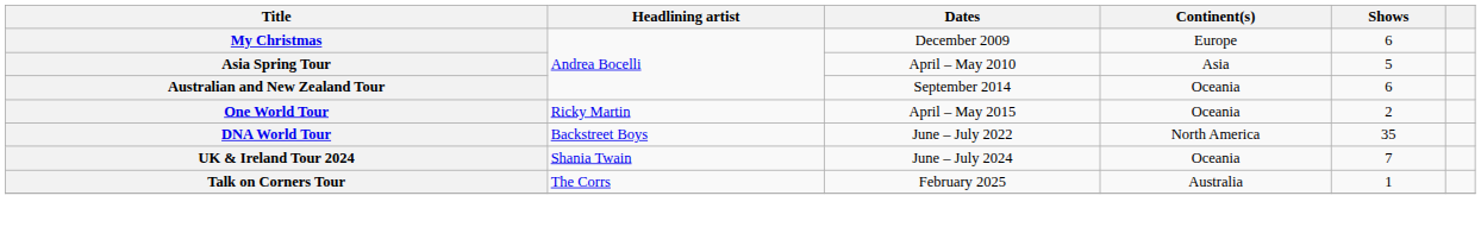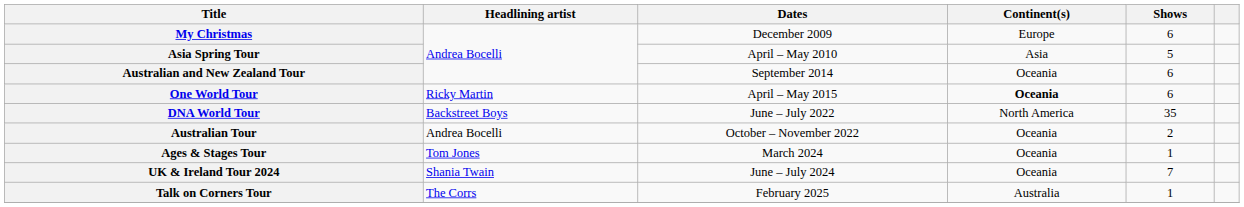One World Tour | Continent(s): normal -> bold
One World Tour | Shows: 2 -> 6
+ row: Australian Tour | Andrea Bocelli | October – November 2022 | Oceania | 2
+ row: Ages & Stages Tour | Tom Jones | March 2024 | Oceania | 1
